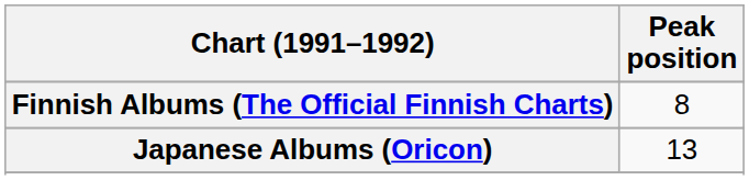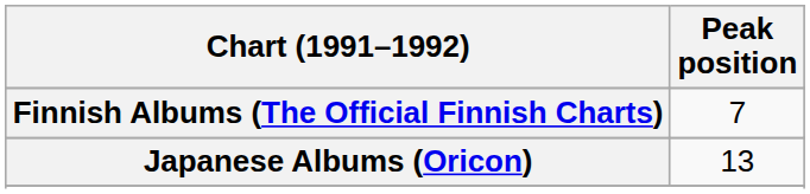Finnish Albums (The Official Finnish Charts) | Peak position: 8 -> 7
